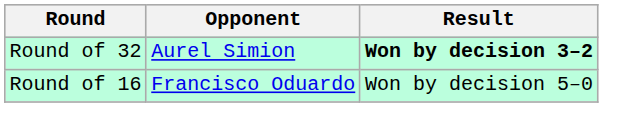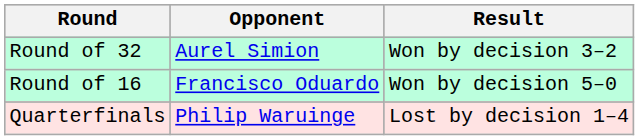Round of 32 | Result: bold -> normal
+ row: Quarterfinals | Philip Waruinge | Lost by decision 1–4
